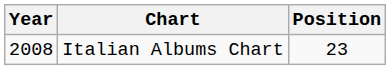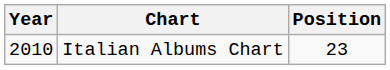Italian Albums Chart | Year: 2008 -> 2010
